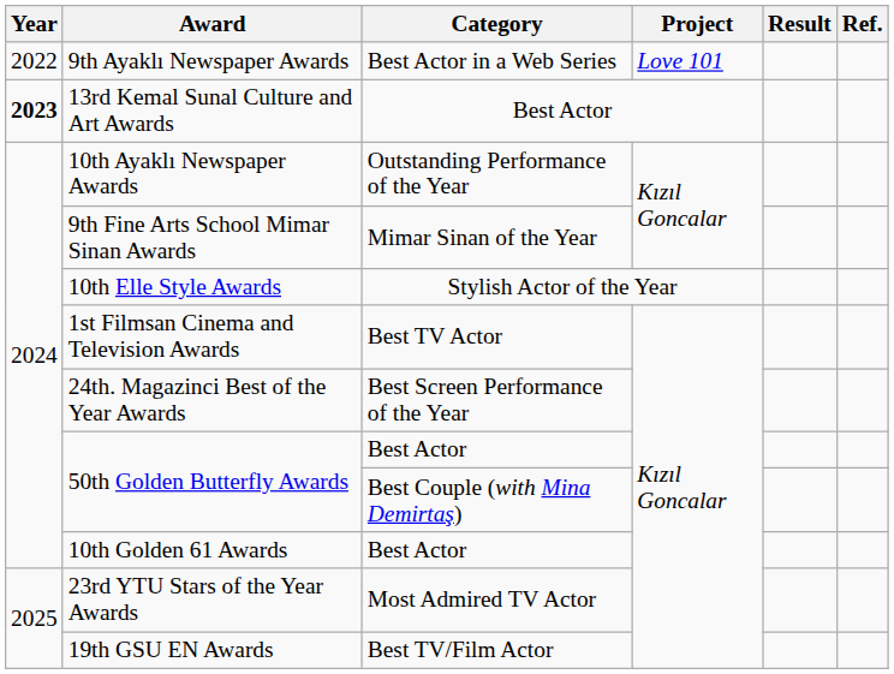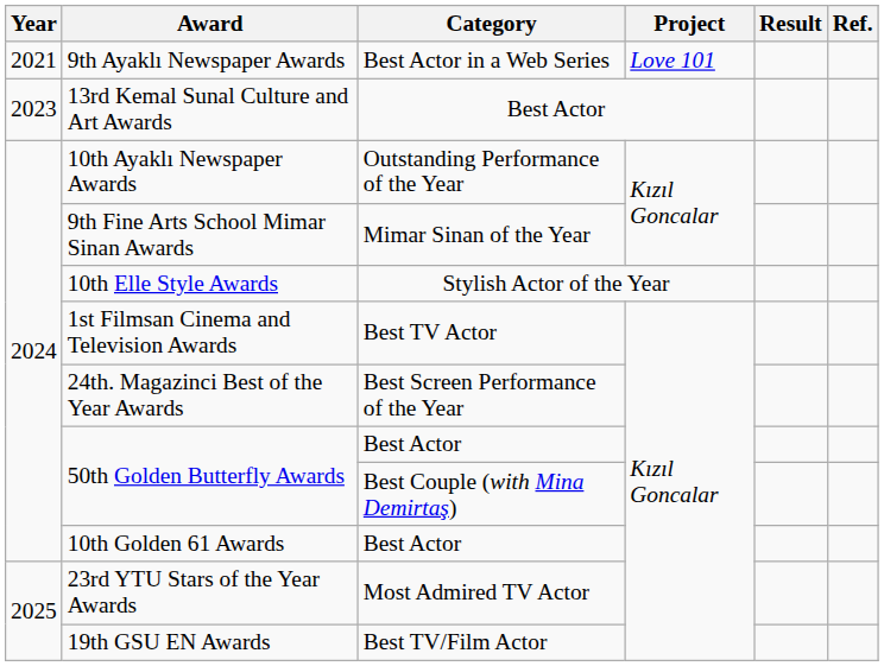9th Ayaklı Newspaper Awards | Year: 2022 -> 2021
13rd Kemal Sunal Culture and Art Awards | Year: bold -> normal
